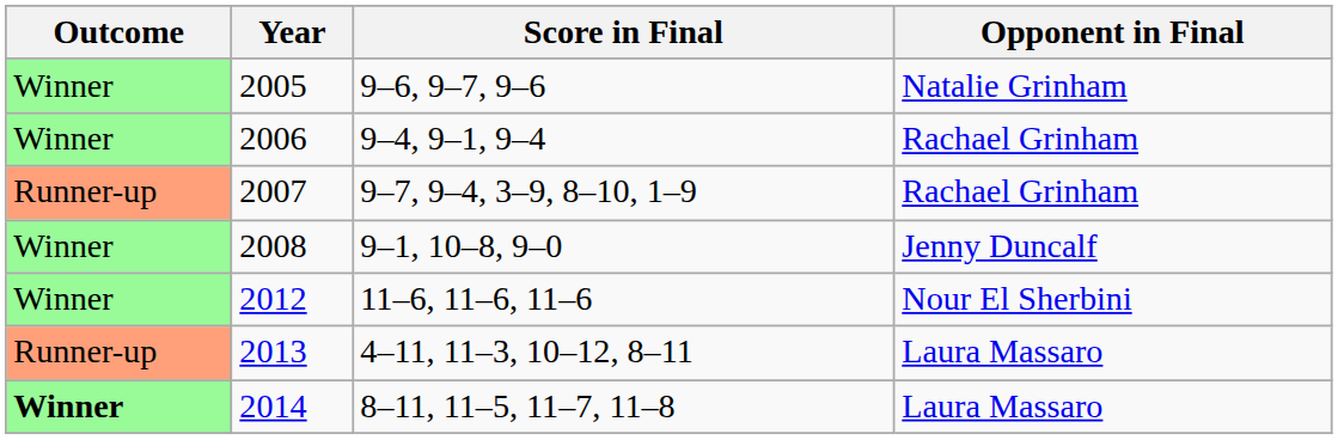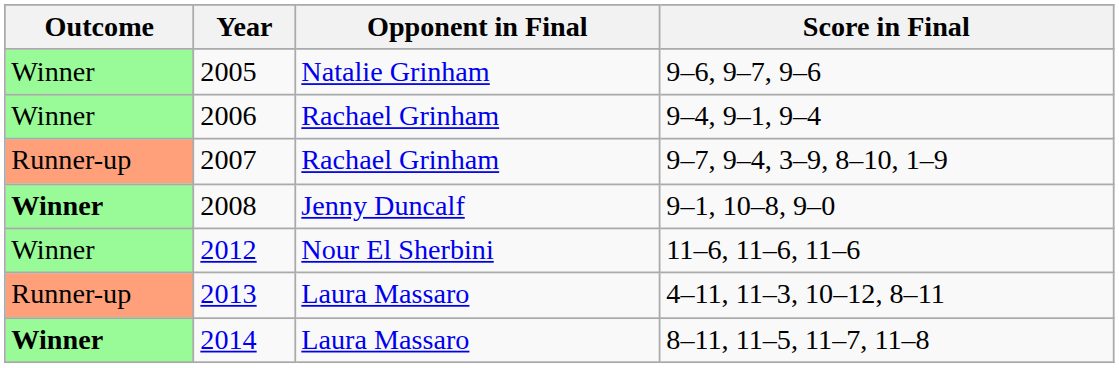columns swapped: Opponent in Final <-> Score in Final
2008 | Outcome: normal -> bold
